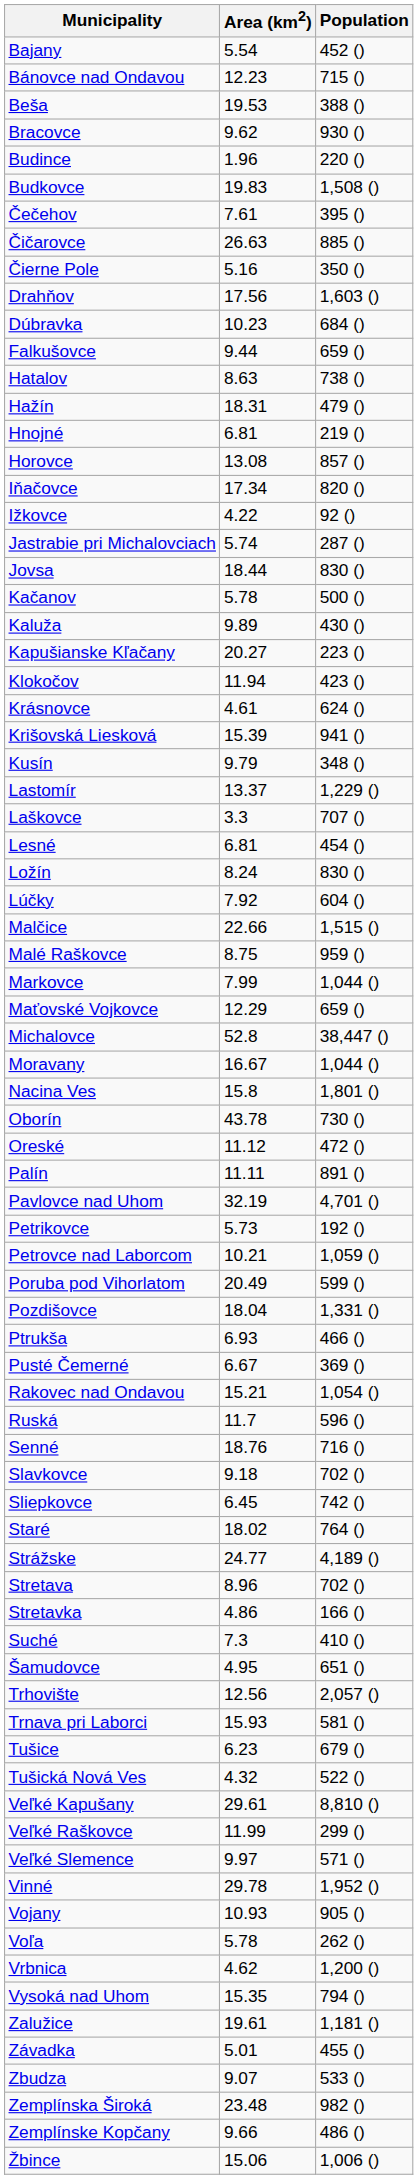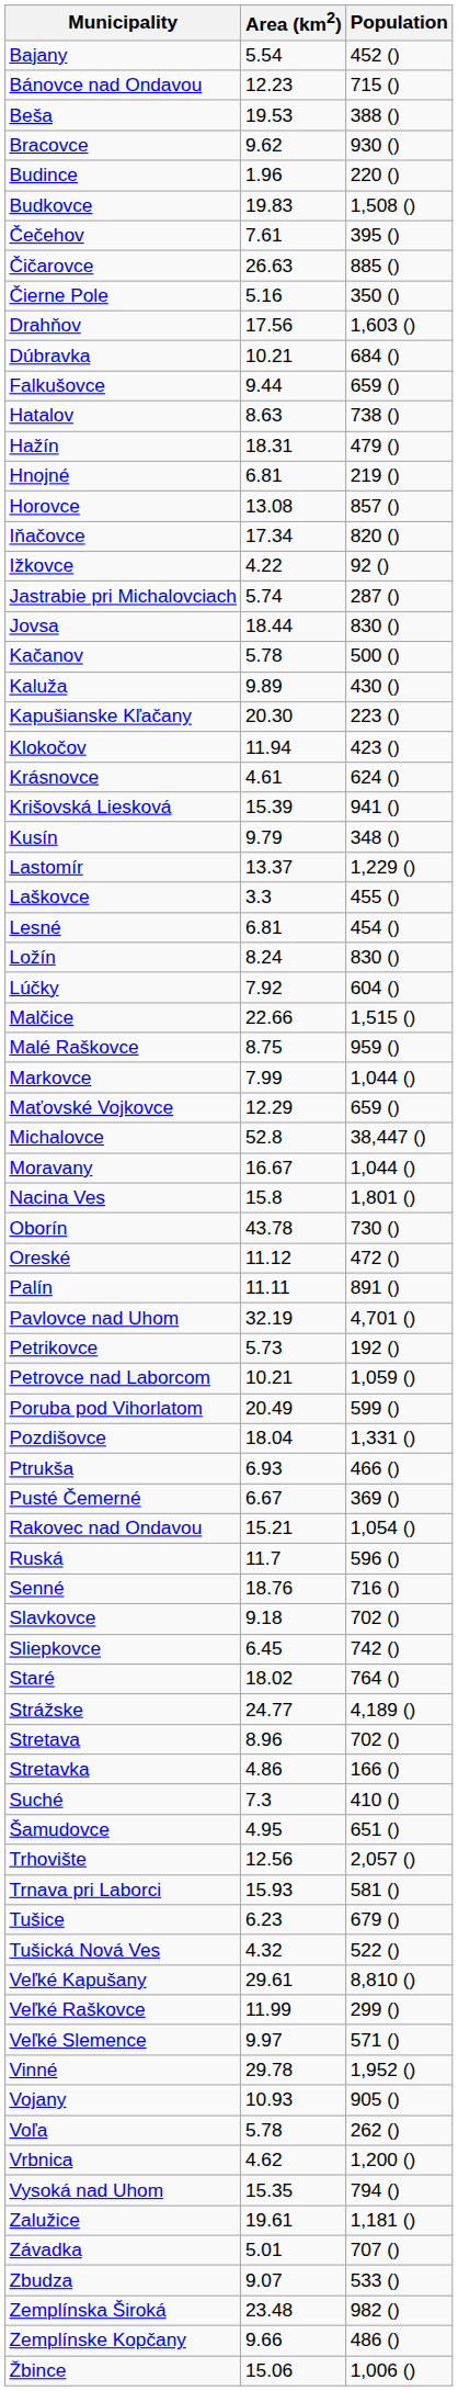Dúbravka | Area (km2): 10.23 -> 10.21
Kapušianske Kľačany | Area (km2): 20.27 -> 20.30
Laškovce | Population: 707 () -> 455 ()
Závadka | Population: 455 () -> 707 ()
